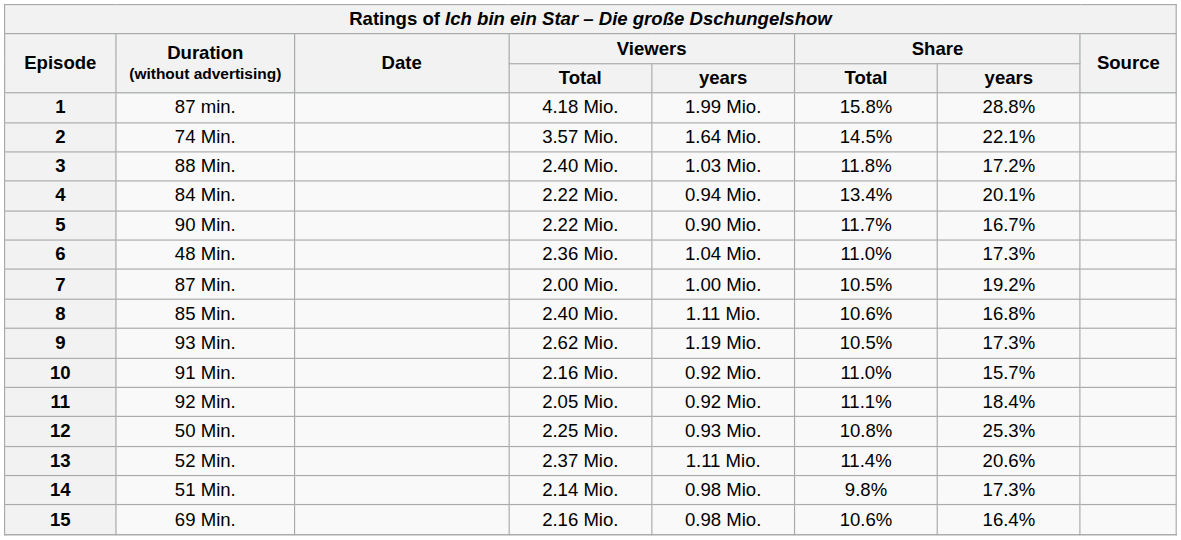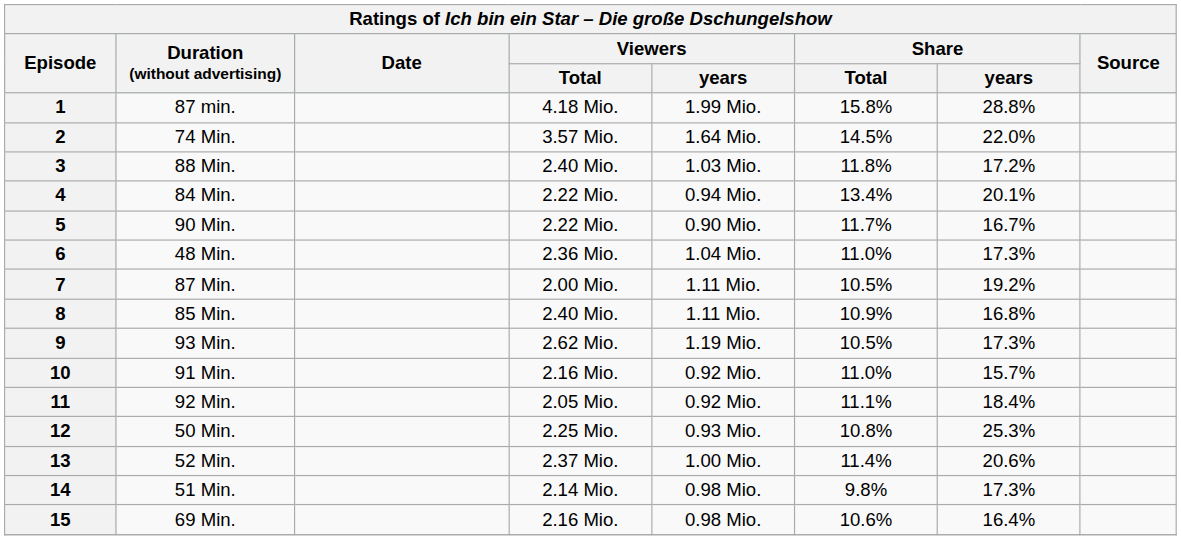2 | Share / years: 22.1% -> 22.0%
7 | Viewers / years: 1.00 Mio. -> 1.11 Mio.
8 | Share / Total: 10.6% -> 10.9%
13 | Viewers / years: 1.11 Mio. -> 1.00 Mio.
